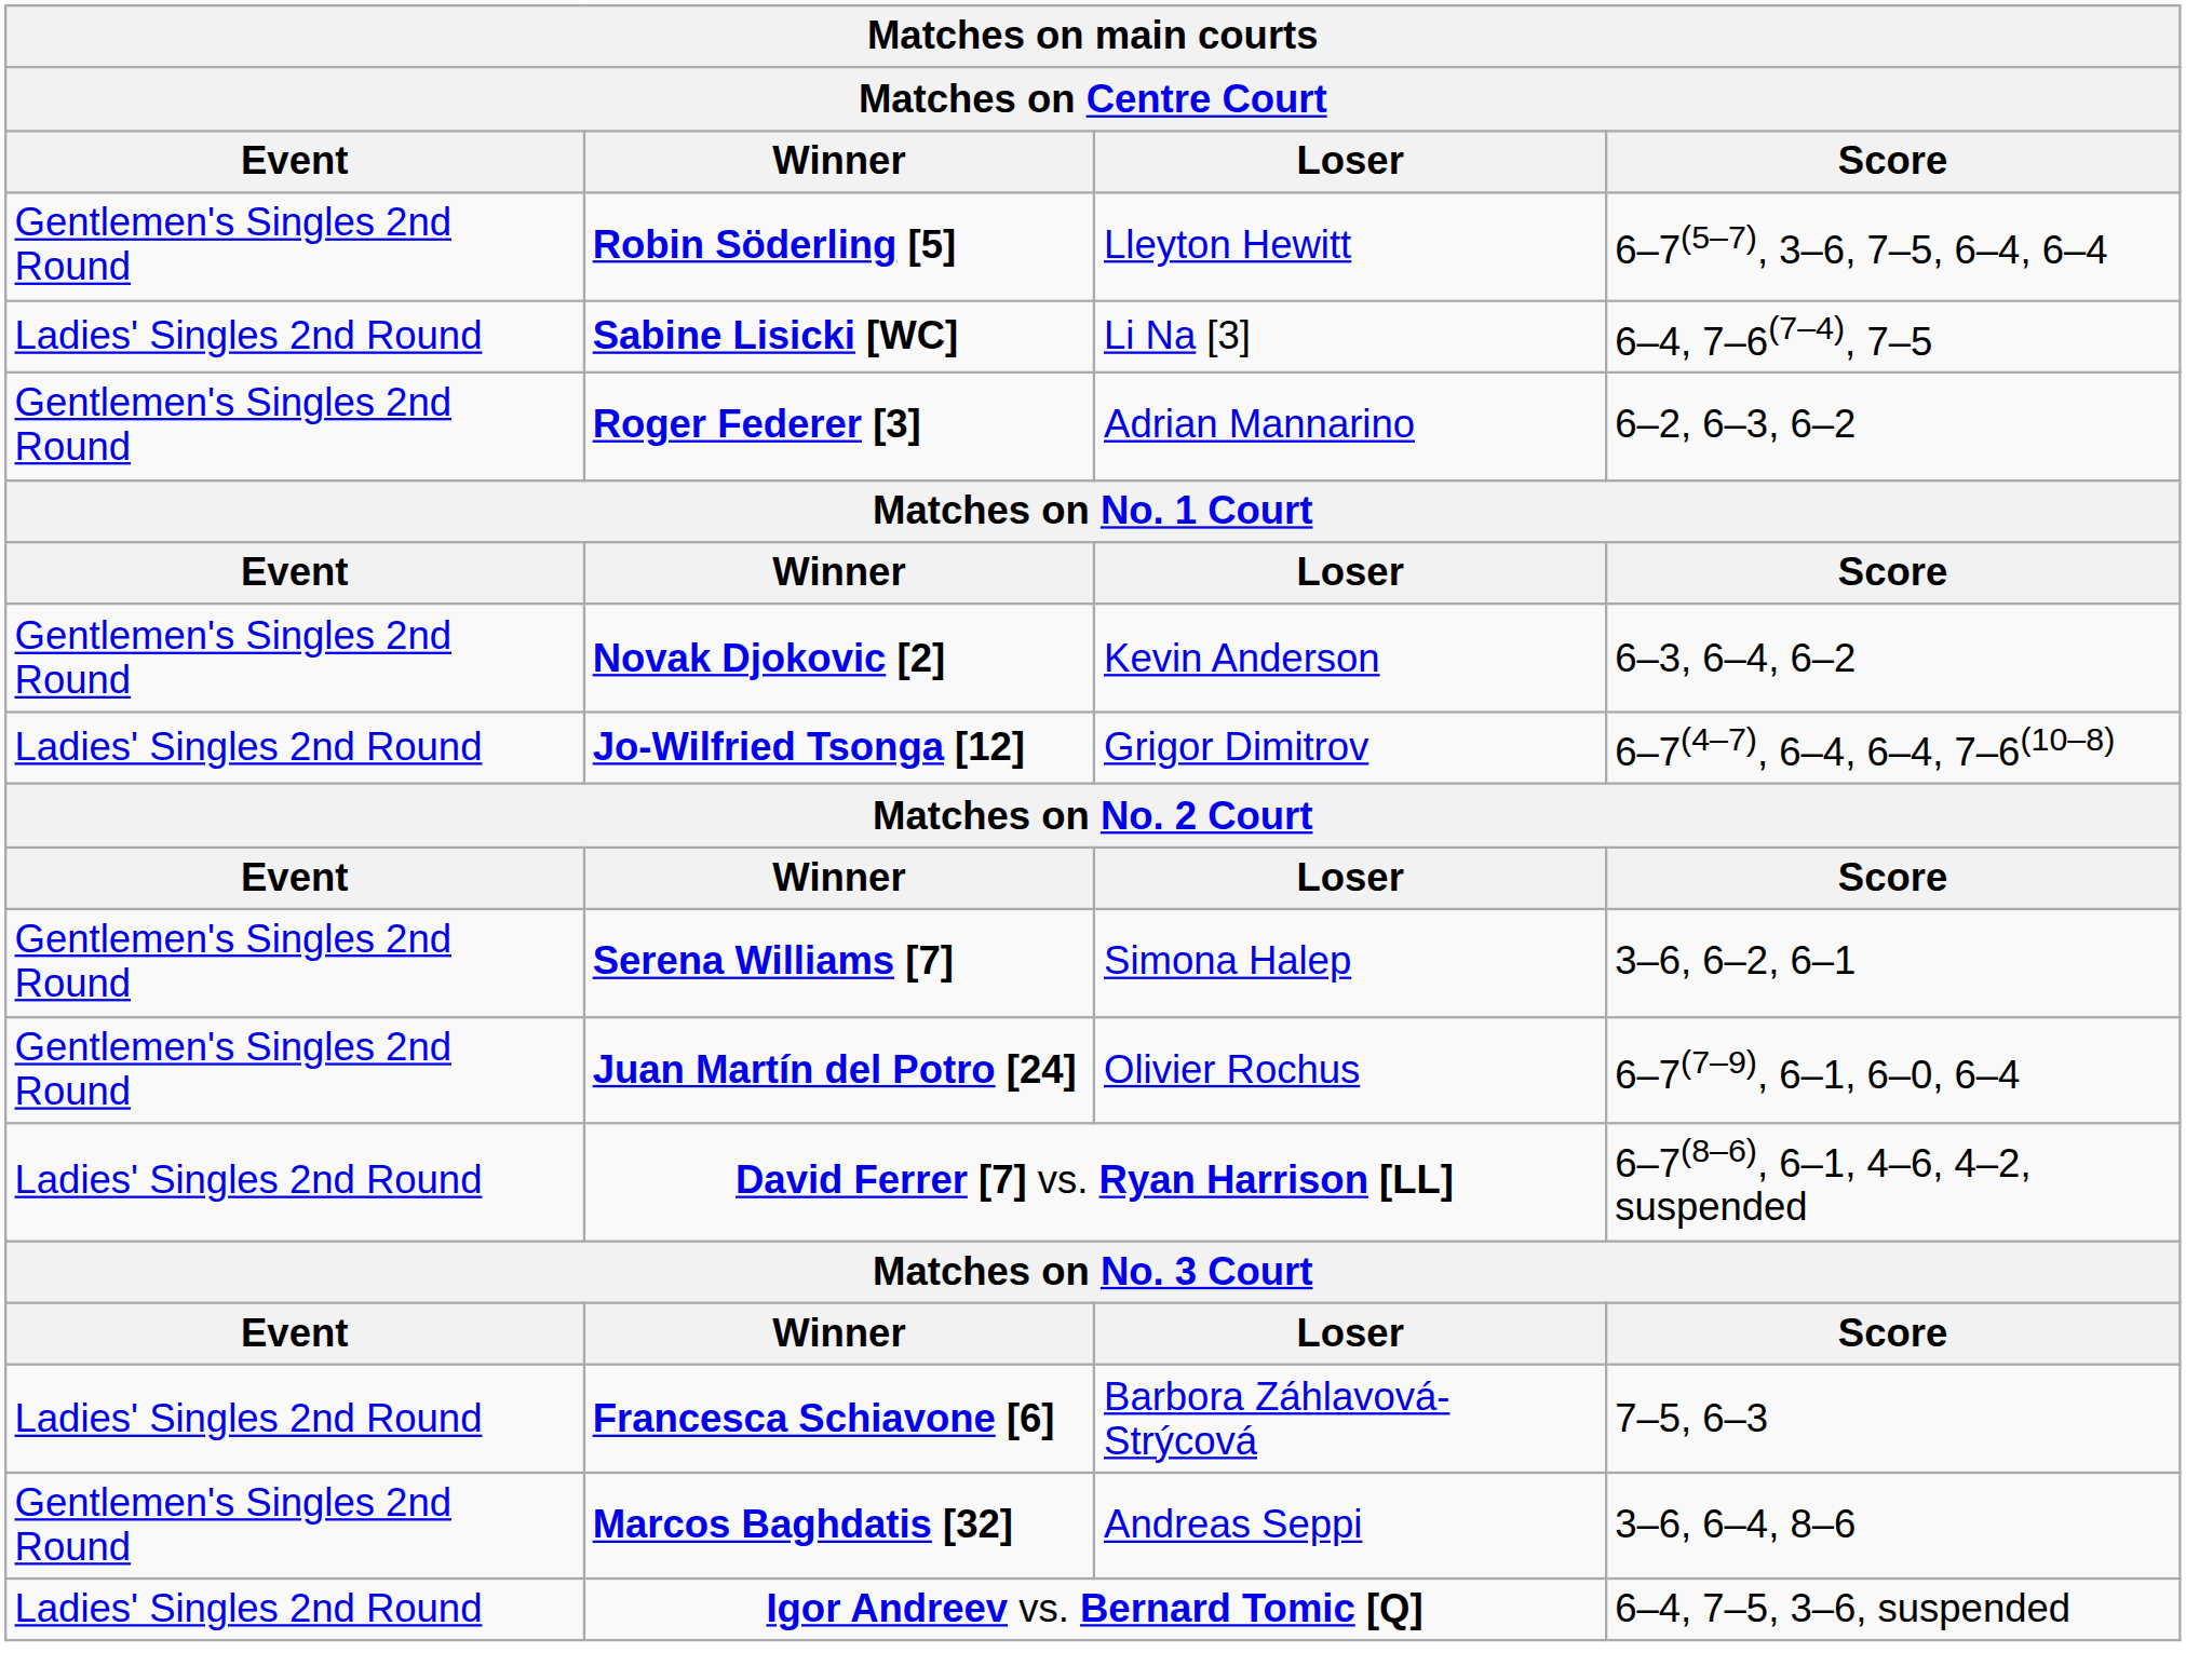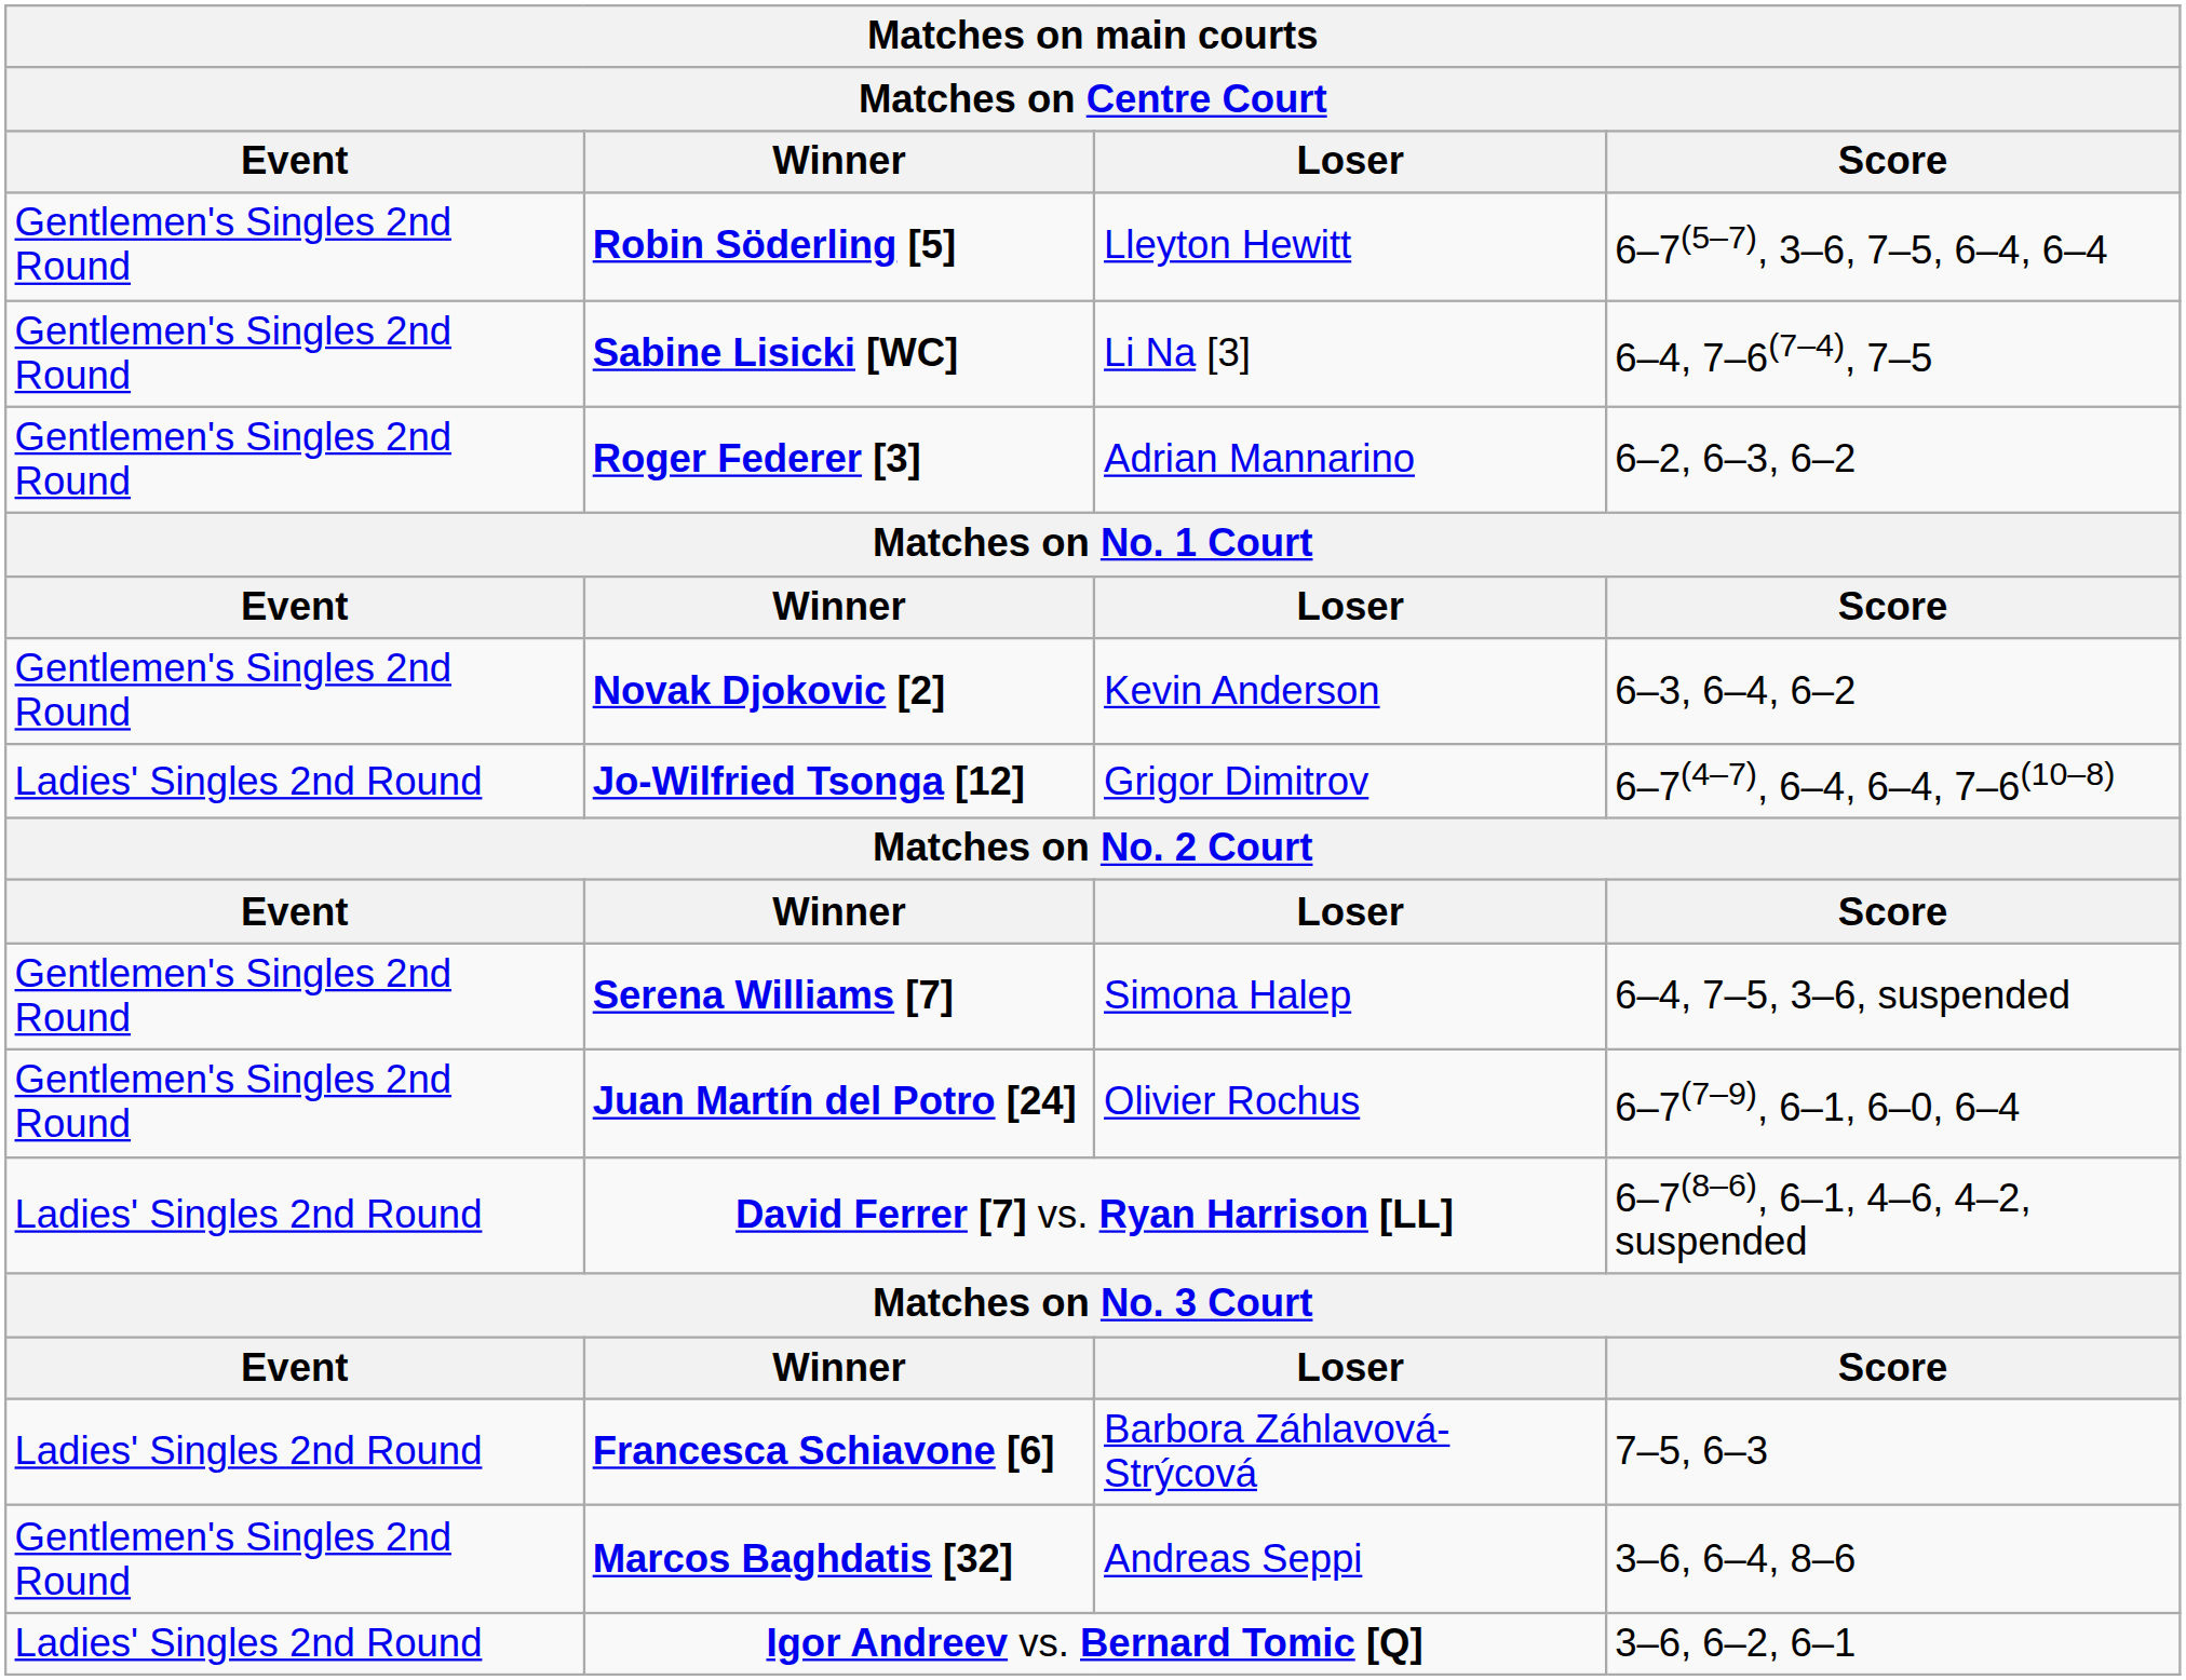Sabine Lisicki [WC] | Event: Ladies' Singles 2nd Round -> Gentlemen's Singles 2nd Round
Serena Williams [7] | Score: 3–6, 6–2, 6–1 -> 6–4, 7–5, 3–6, suspended
Igor Andreev vs. Bernard Tomic [Q] | Score: 6–4, 7–5, 3–6, suspended -> 3–6, 6–2, 6–1
